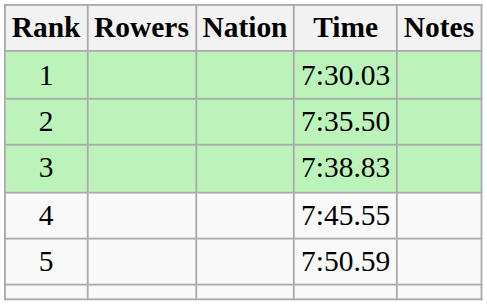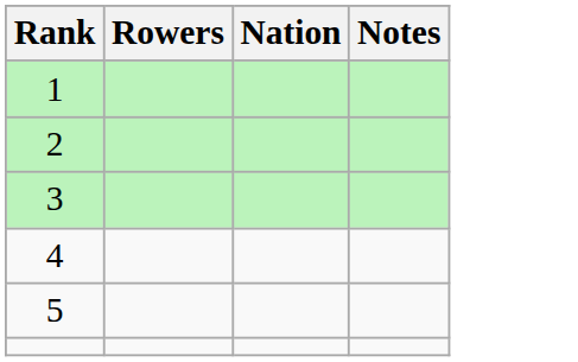- column: Time | 7:30.03 | 7:35.50 | 7:38.83 | 7:45.55 | 7:50.59
